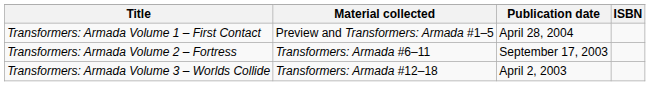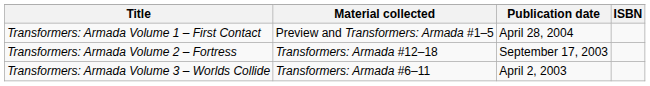Transformers: Armada Volume 2 – Fortress | Material collected: Transformers: Armada #6–11 -> Transformers: Armada #12–18
Transformers: Armada Volume 3 – Worlds Collide | Material collected: Transformers: Armada #12–18 -> Transformers: Armada #6–11
